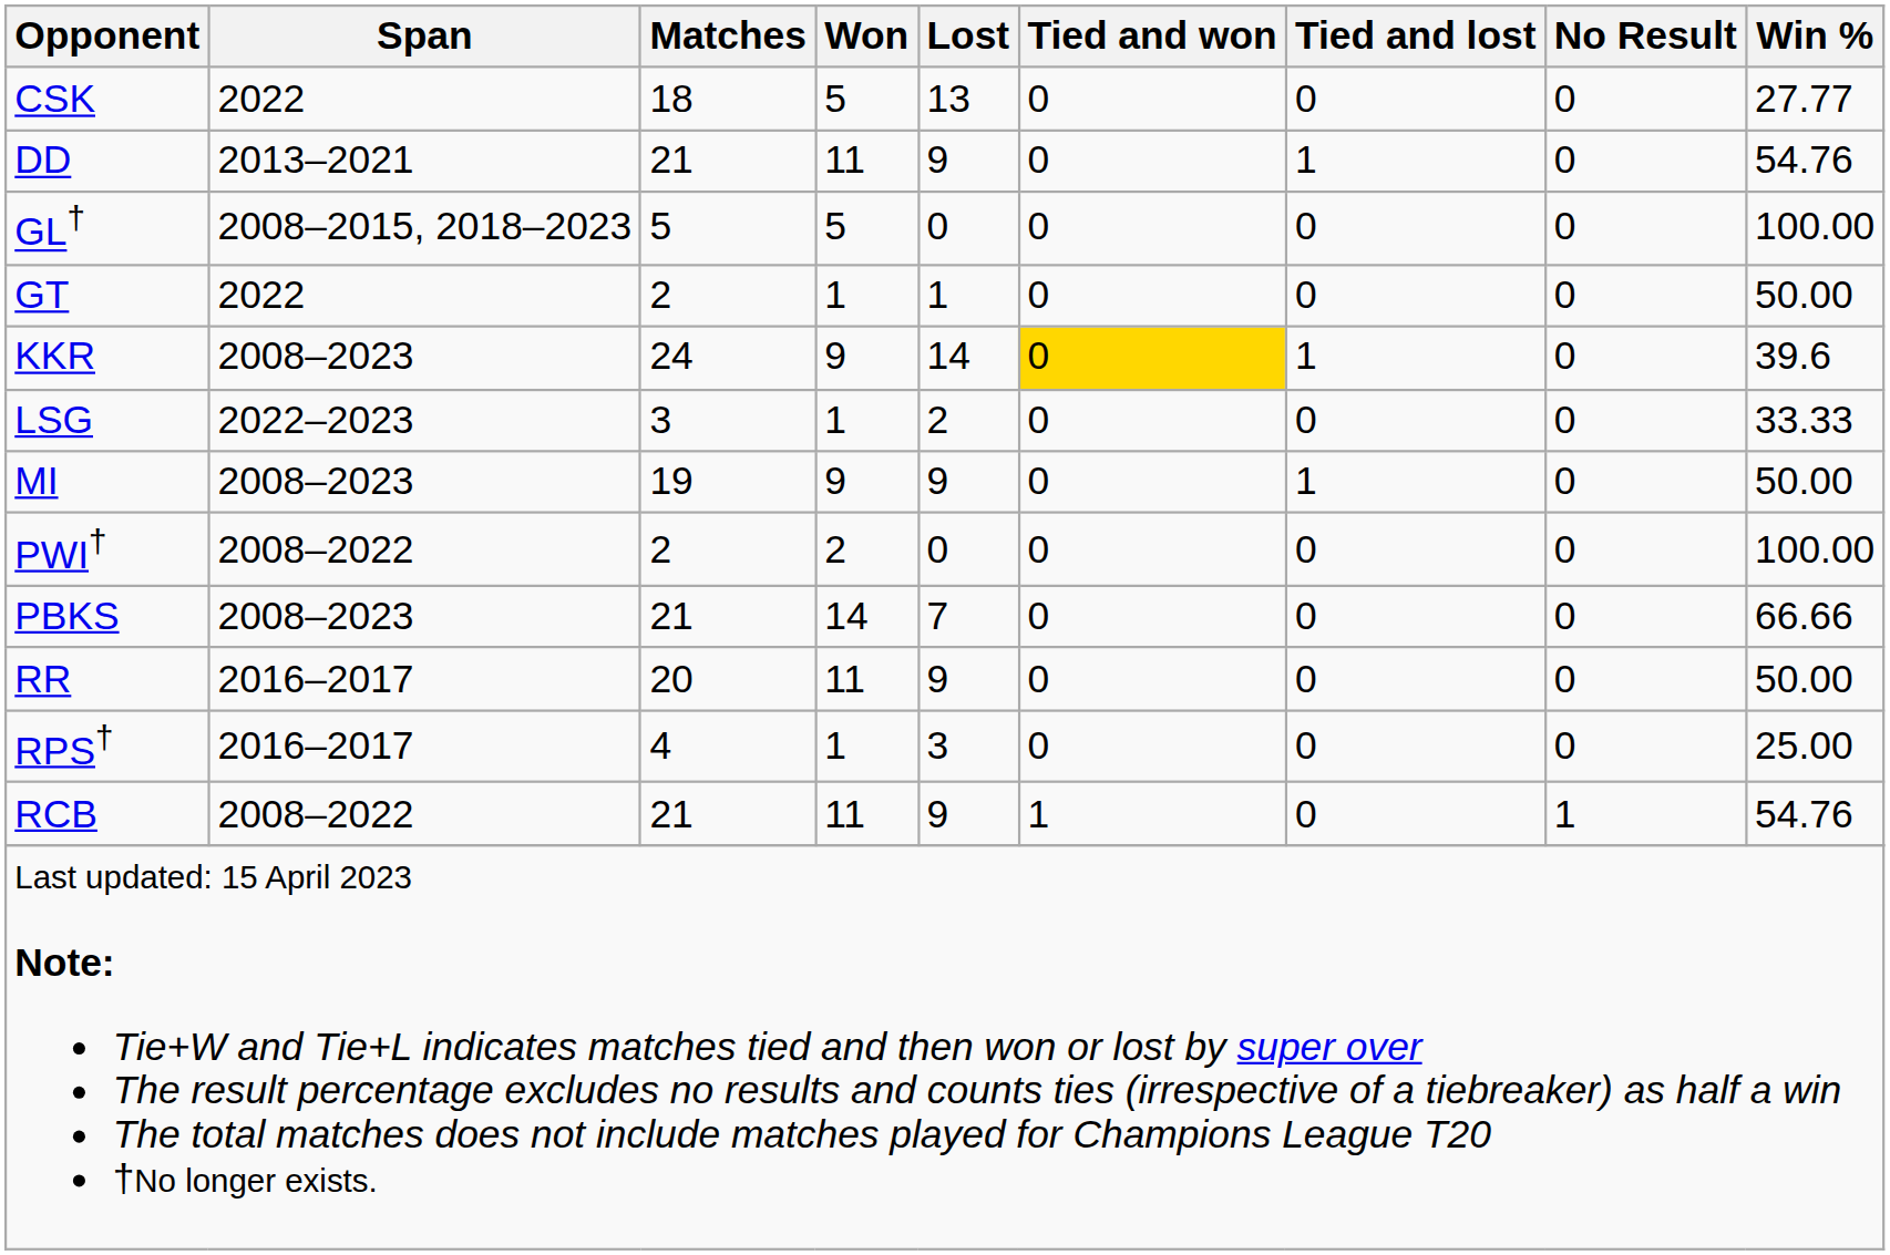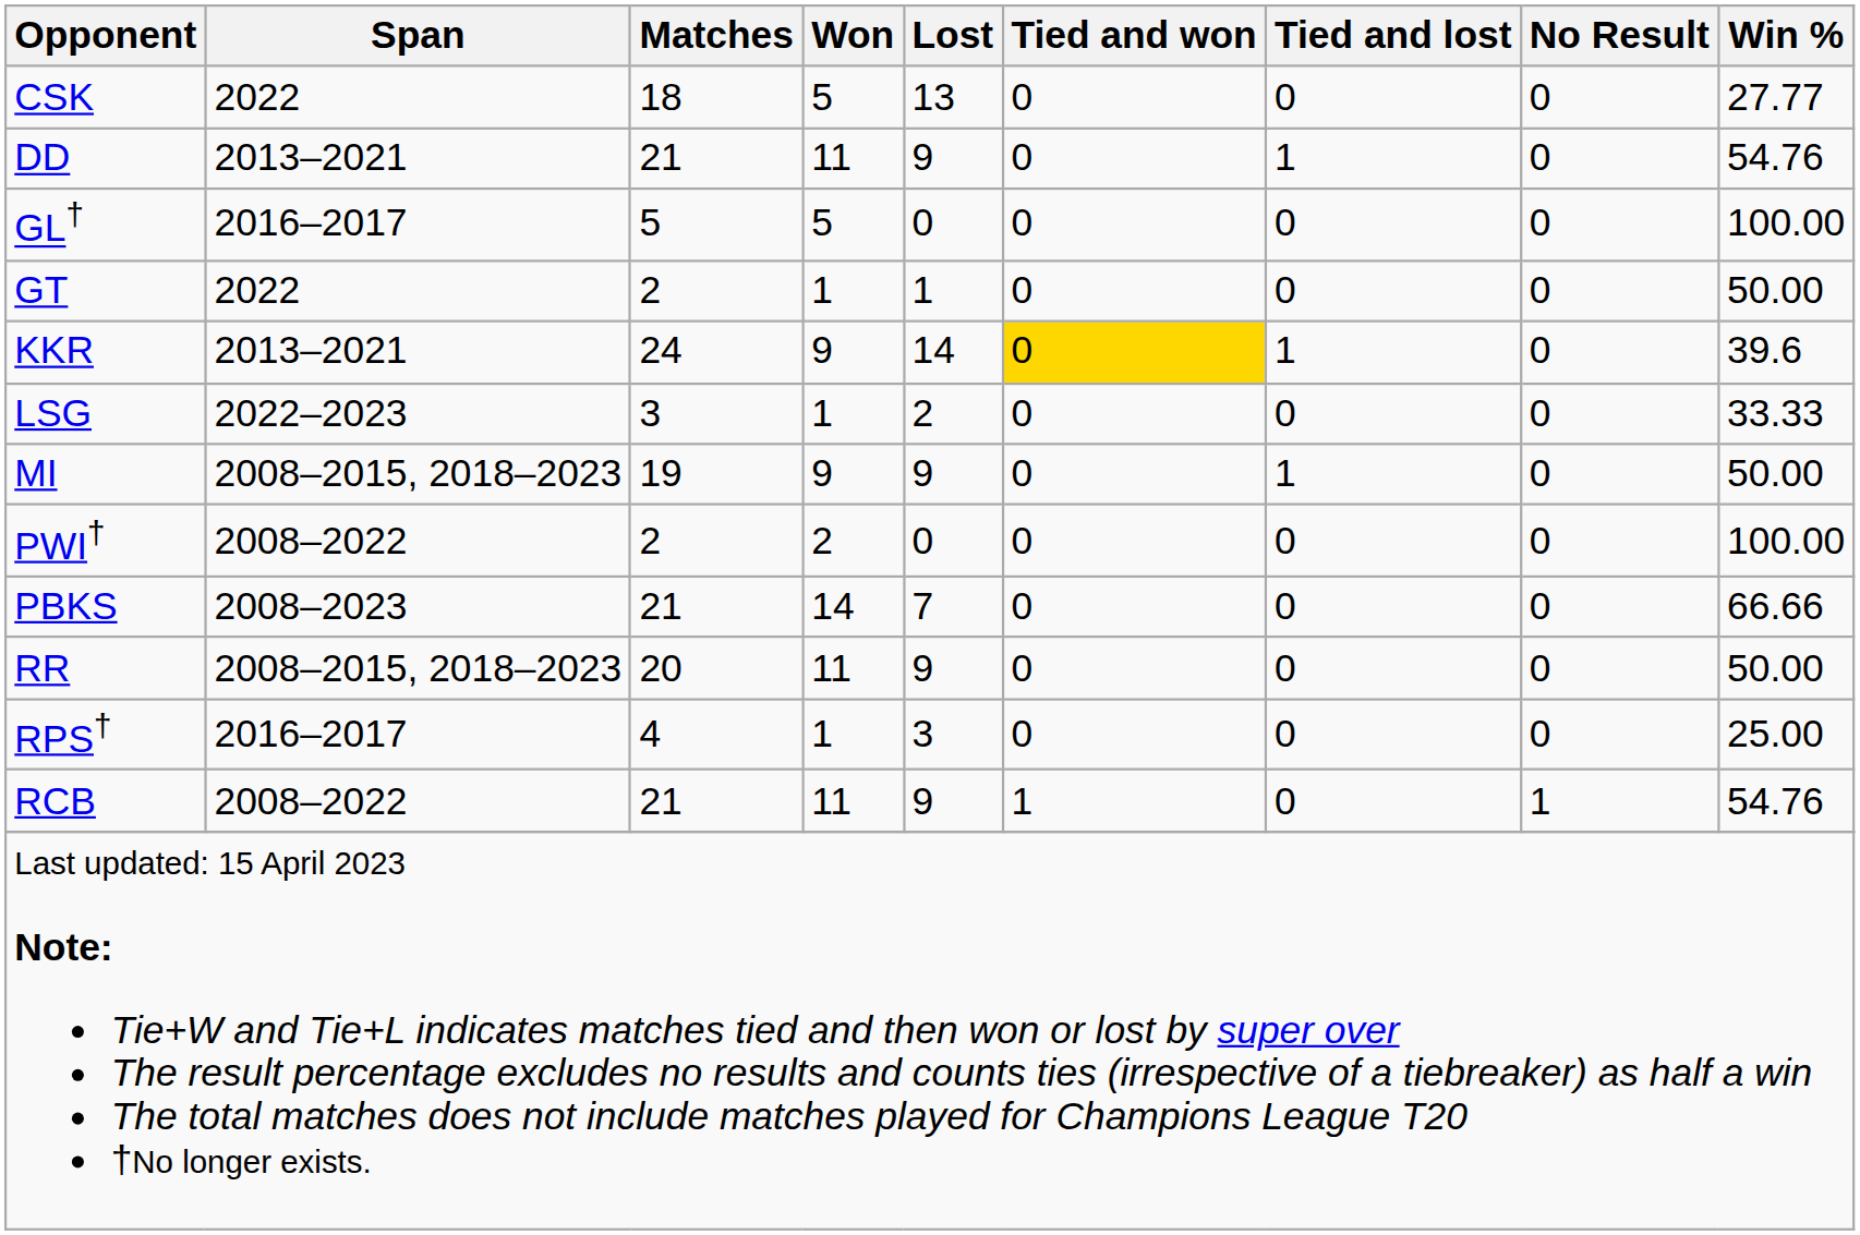GL† | Span: 2008–2015, 2018–2023 -> 2016–2017
KKR | Span: 2008–2023 -> 2013–2021
MI | Span: 2008–2023 -> 2008–2015, 2018–2023
RR | Span: 2016–2017 -> 2008–2015, 2018–2023
